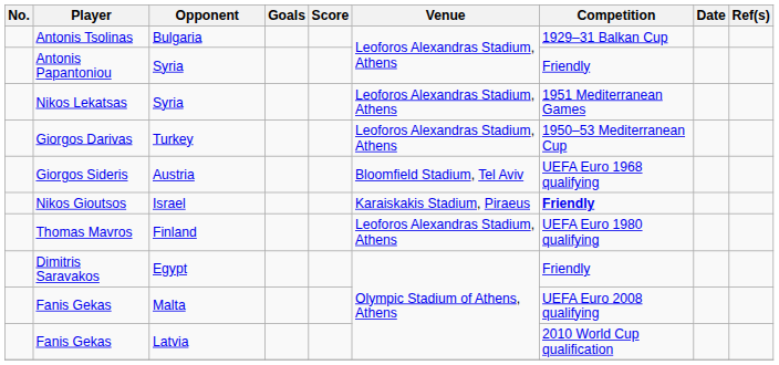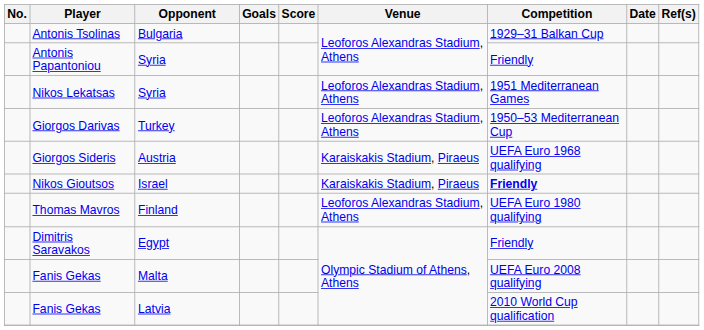Giorgos Sideris | Venue: Bloomfield Stadium, Tel Aviv -> Karaiskakis Stadium, Piraeus
